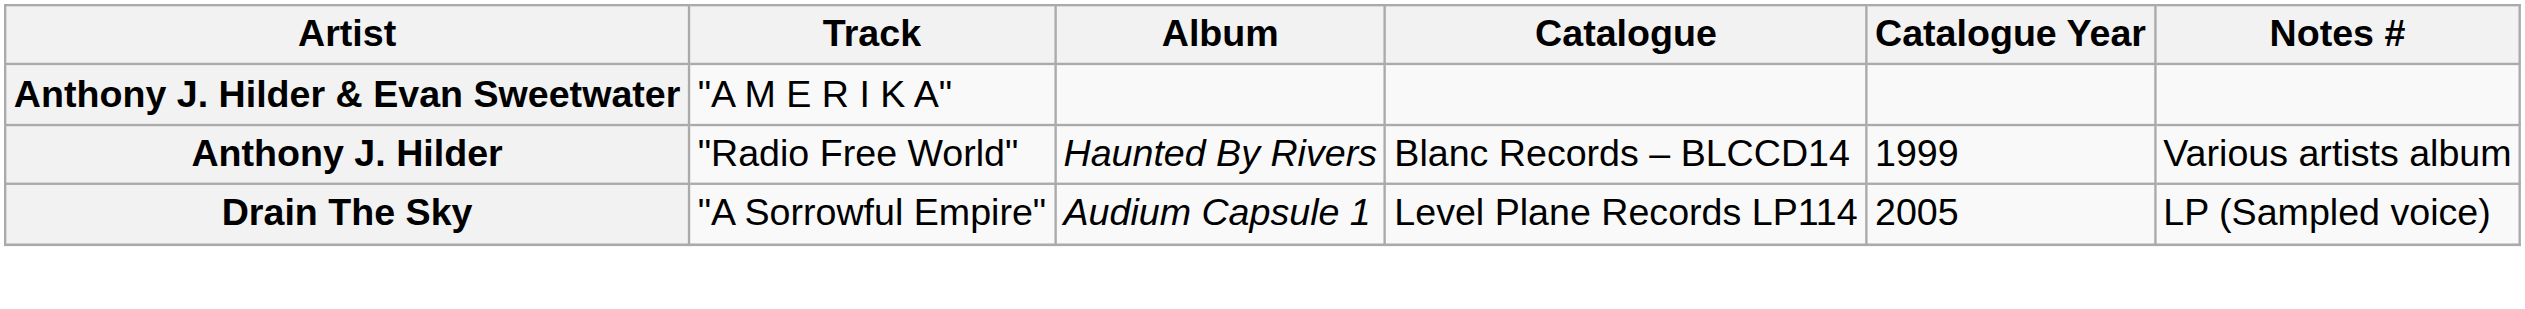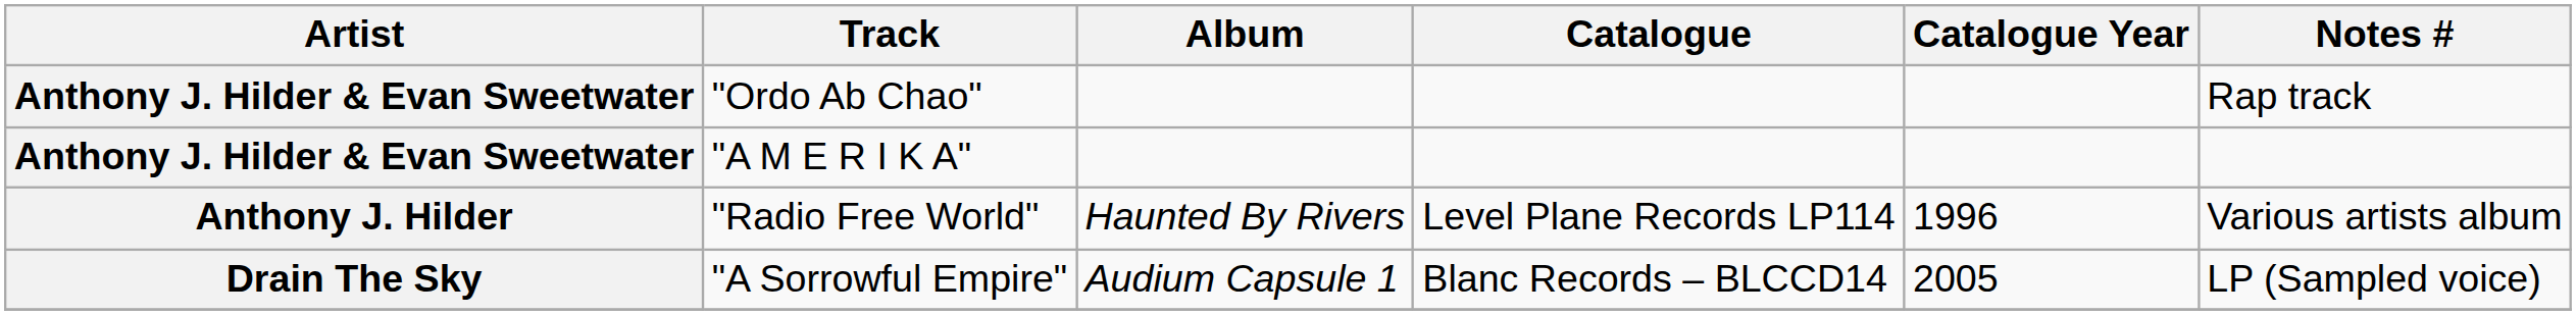+ row: Anthony J. Hilder & Evan Sweetwater | "Ordo Ab Chao" | Rap track
"Radio Free World" | Catalogue: Blanc Records – BLCCD14 -> Level Plane Records LP114
"Radio Free World" | Catalogue Year: 1999 -> 1996
"A Sorrowful Empire" | Catalogue: Level Plane Records LP114 -> Blanc Records – BLCCD14
